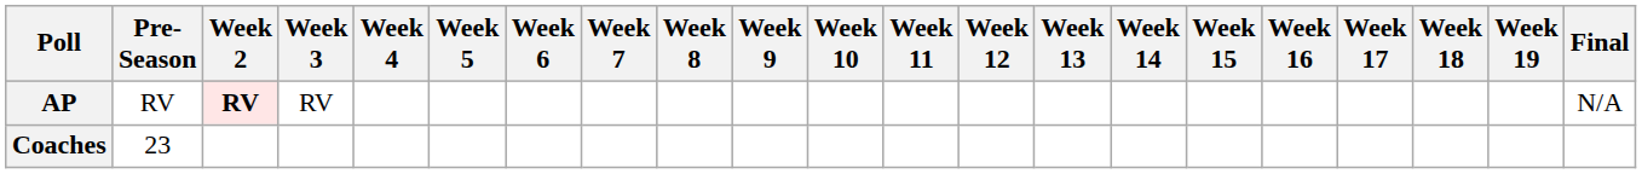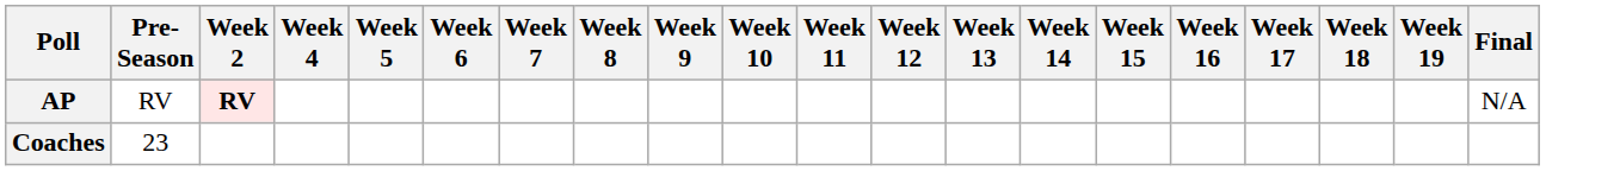- column: Week 3 | RV
